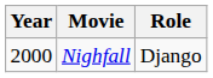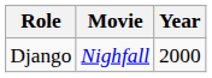columns swapped: Year <-> Role
